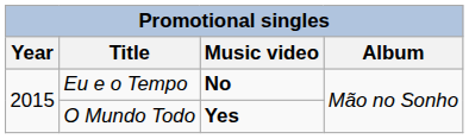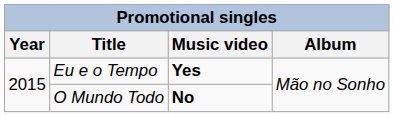Eu e o Tempo | Music video: No -> Yes
O Mundo Todo | Music video: Yes -> No
